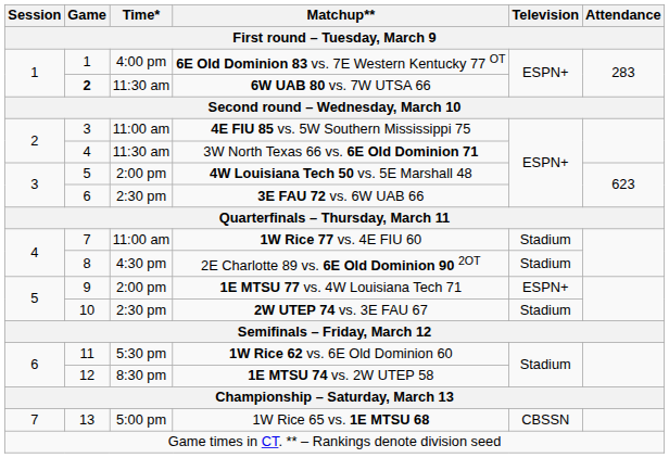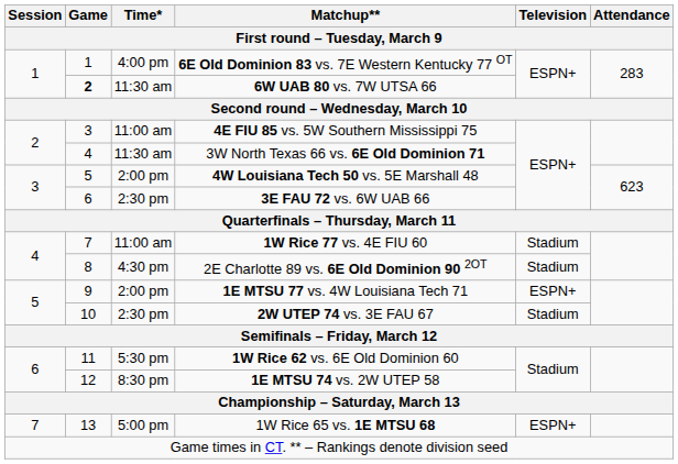1W Rice 65 vs. 1E MTSU 68 | Television: CBSSN -> ESPN+
